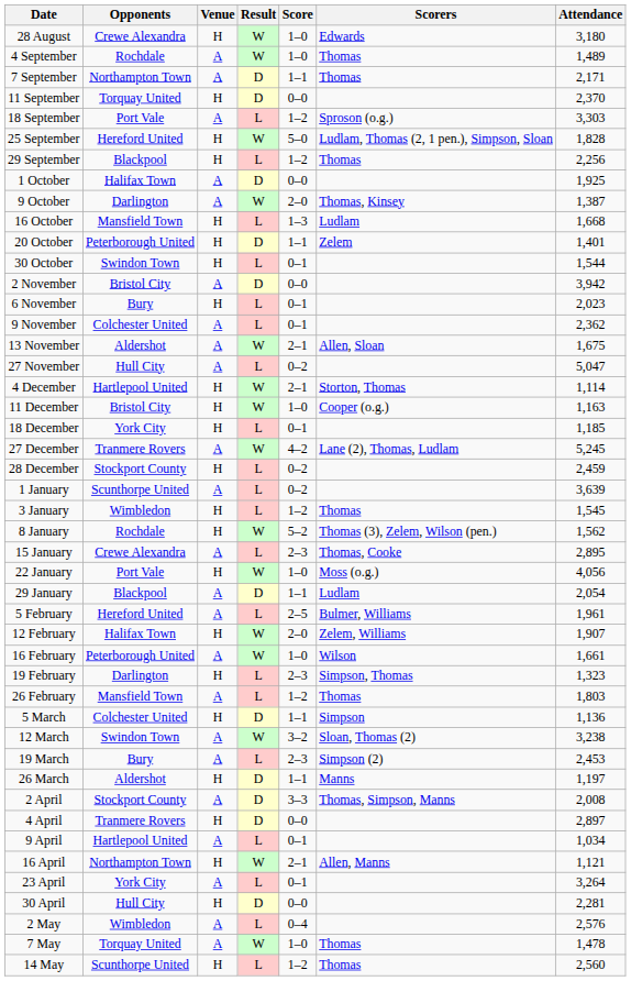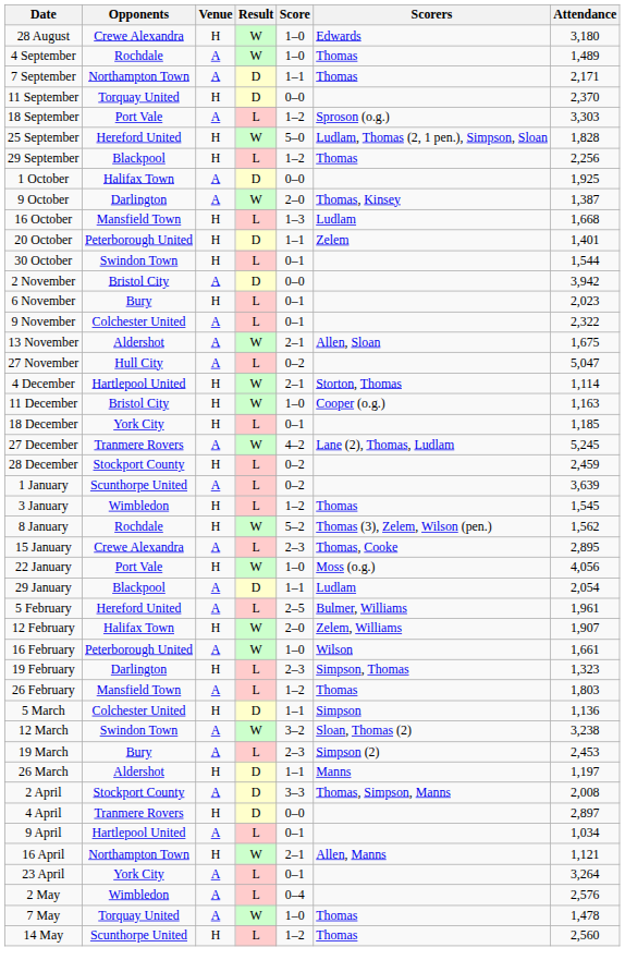9 November | Attendance: 2,362 -> 2,322
- row: 30 April | Hull City | H | D | 0–0 | 2,281
